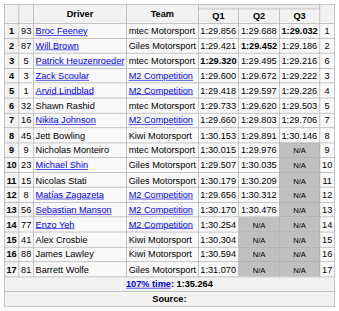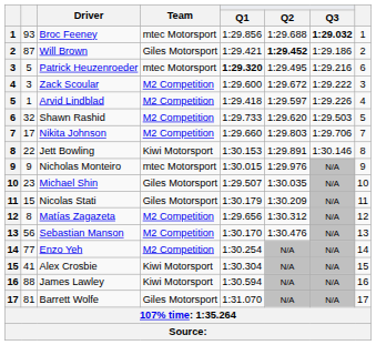Shawn Rashid | Team: mtec Motorsport -> M2 Competition
Nikita Johnson | column 2: 16 -> 17
Jett Bowling | column 2: 45 -> 22
